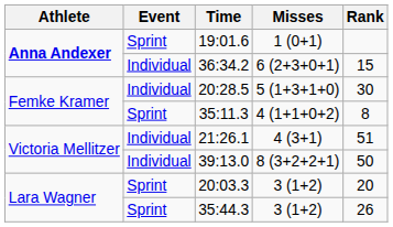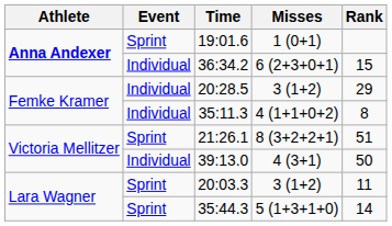20:28.5 | Misses: 5 (1+3+1+0) -> 3 (1+2)
20:28.5 | Rank: 30 -> 29
35:11.3 | Event: Sprint -> Individual
21:26.1 | Event: Individual -> Sprint
21:26.1 | Misses: 4 (3+1) -> 8 (3+2+2+1)
39:13.0 | Misses: 8 (3+2+2+1) -> 4 (3+1)
20:03.3 | Rank: 20 -> 11
35:44.3 | Misses: 3 (1+2) -> 5 (1+3+1+0)
35:44.3 | Rank: 26 -> 14
